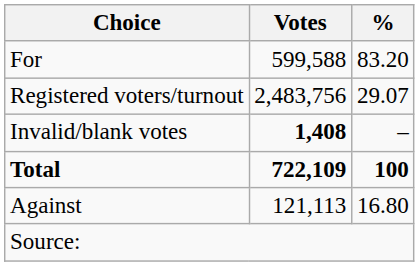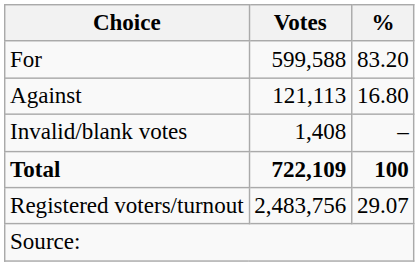rows swapped: Against <-> Registered voters/turnout
Invalid/blank votes | Votes: bold -> normal
